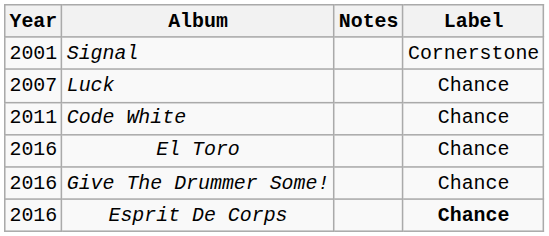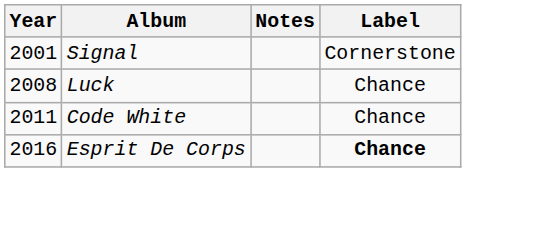Luck | Year: 2007 -> 2008
- row: 2016 | El Toro | Chance
- row: 2016 | Give The Drummer Some! | Chance
